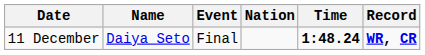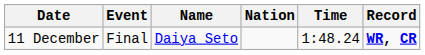columns swapped: Event <-> Name
11 December | Time: bold -> normal
